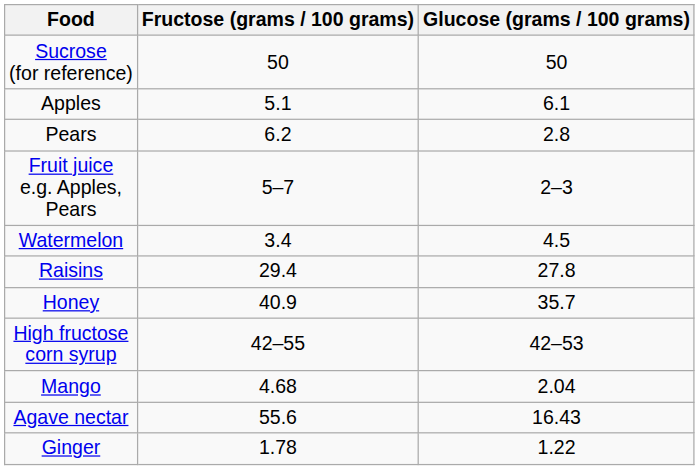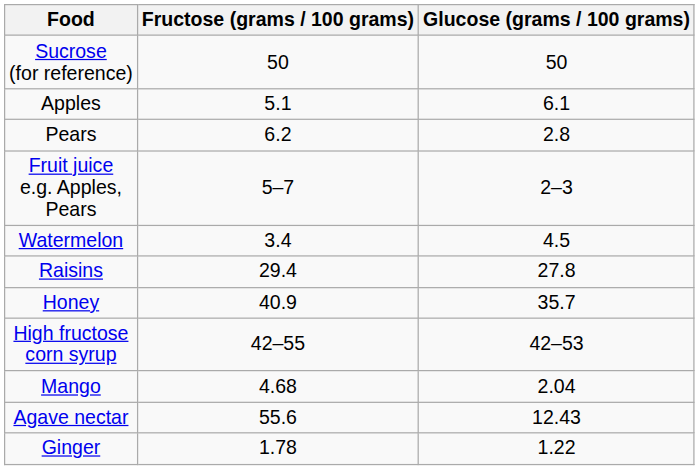Agave nectar | Glucose (grams / 100 grams): 16.43 -> 12.43
